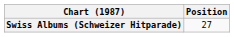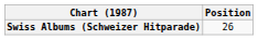Swiss Albums (Schweizer Hitparade) | Position: 27 -> 26
